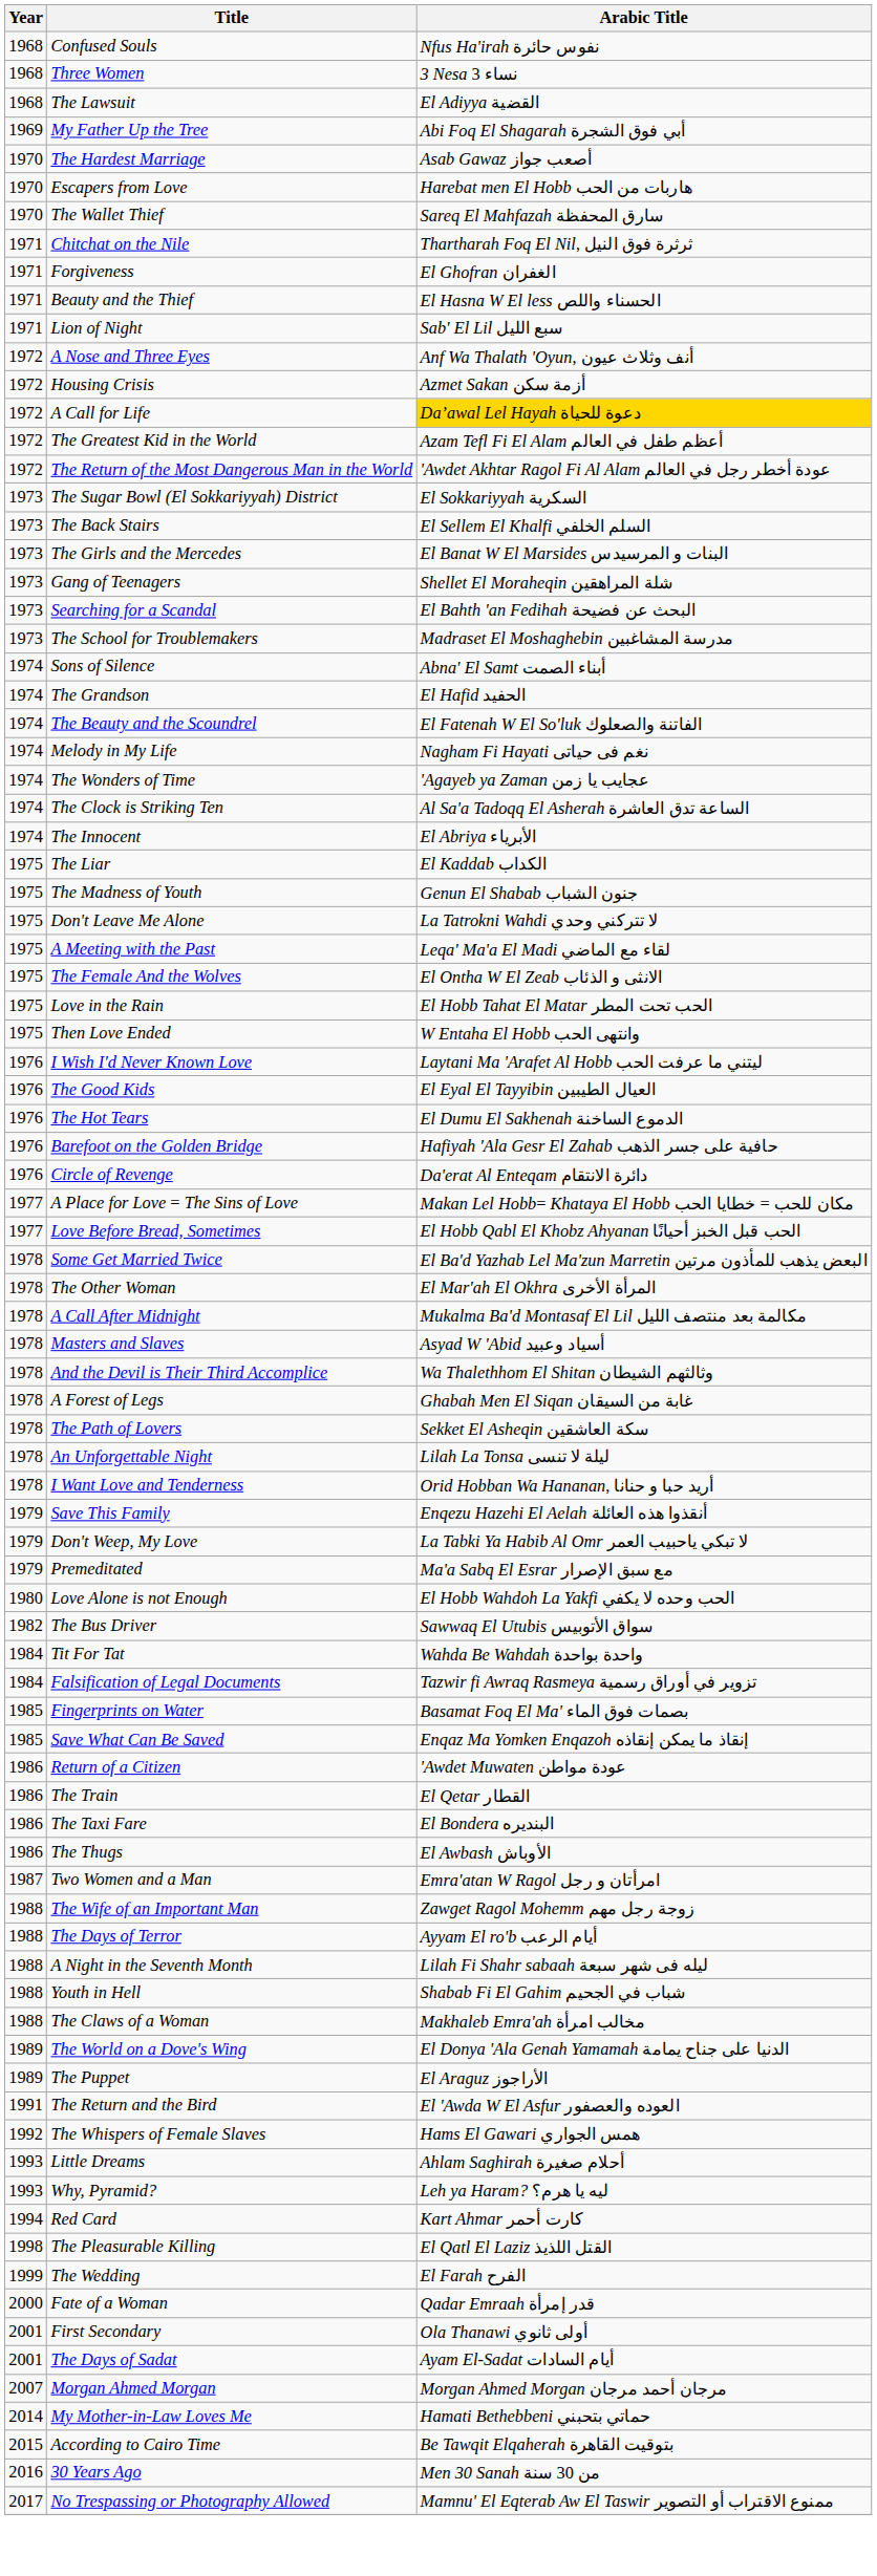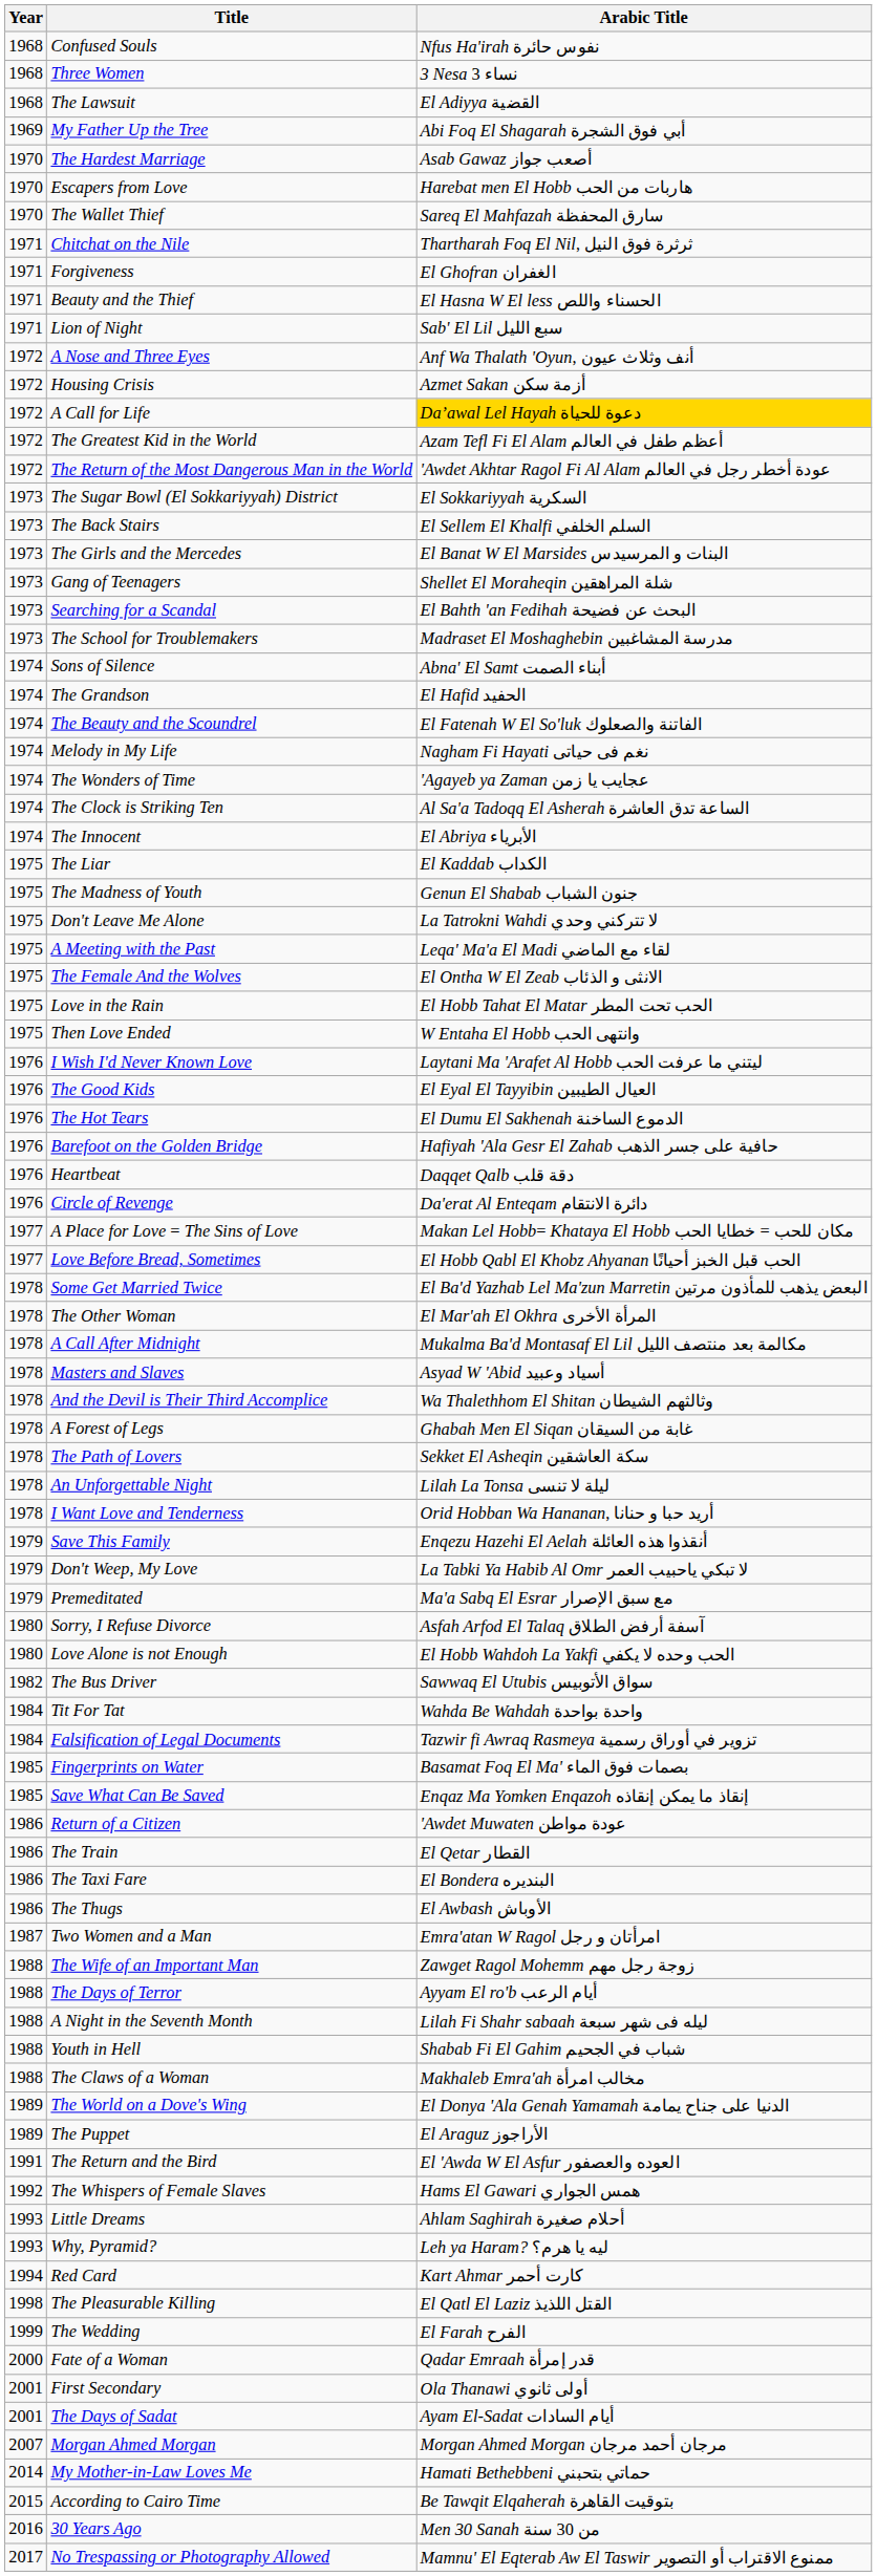+ row: 1976 | Heartbeat | Daqqet Qalb دقة قلب
+ row: 1980 | Sorry, I Refuse Divorce | Asfah Arfod El Talaq آسفة أرفض الطلاق
